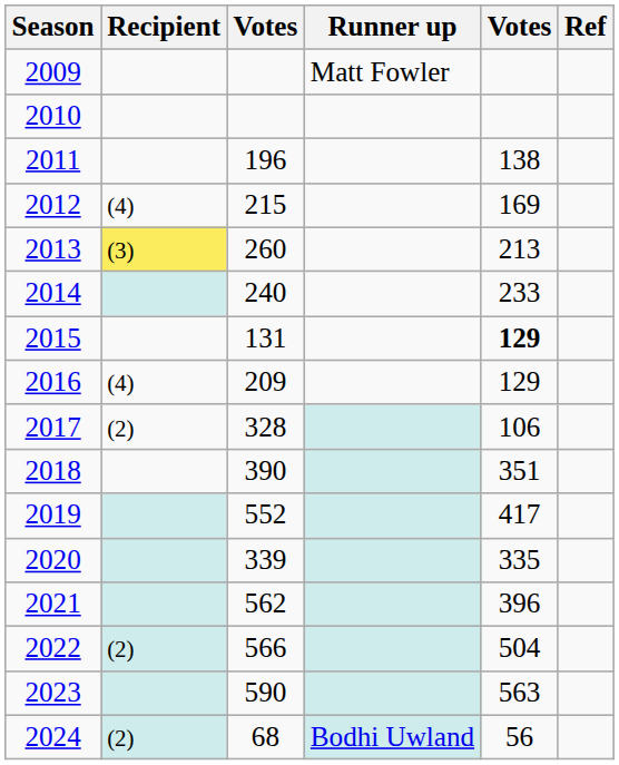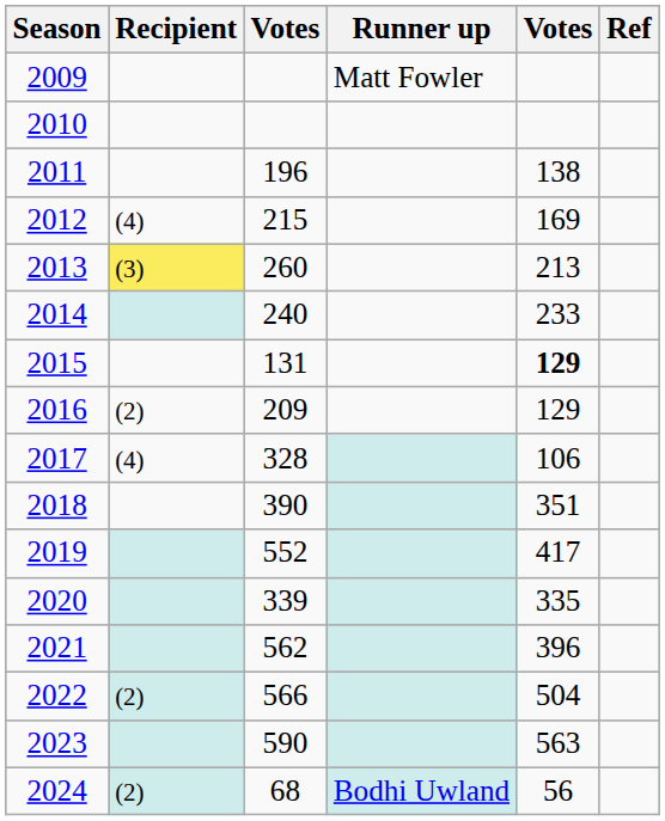2016 | Recipient: (4) -> (2)
2017 | Recipient: (2) -> (4)
